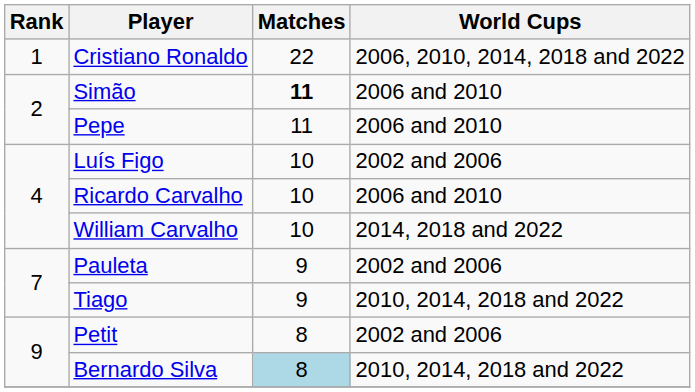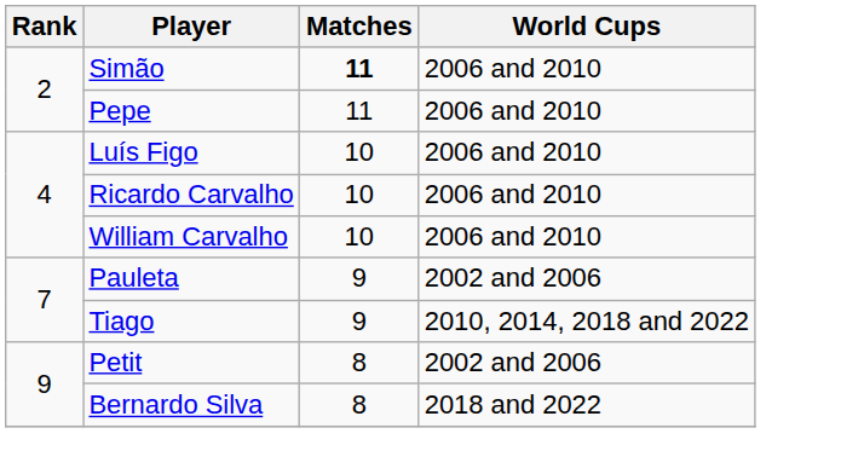- row: 1 | Cristiano Ronaldo | 22 | 2006, 2010, 2014, 2018 and 2022
Luís Figo | World Cups: 2002 and 2006 -> 2006 and 2010
William Carvalho | World Cups: 2014, 2018 and 2022 -> 2006 and 2010
Bernardo Silva | Matches: lightblue background -> no background
Bernardo Silva | World Cups: 2010, 2014, 2018 and 2022 -> 2018 and 2022
